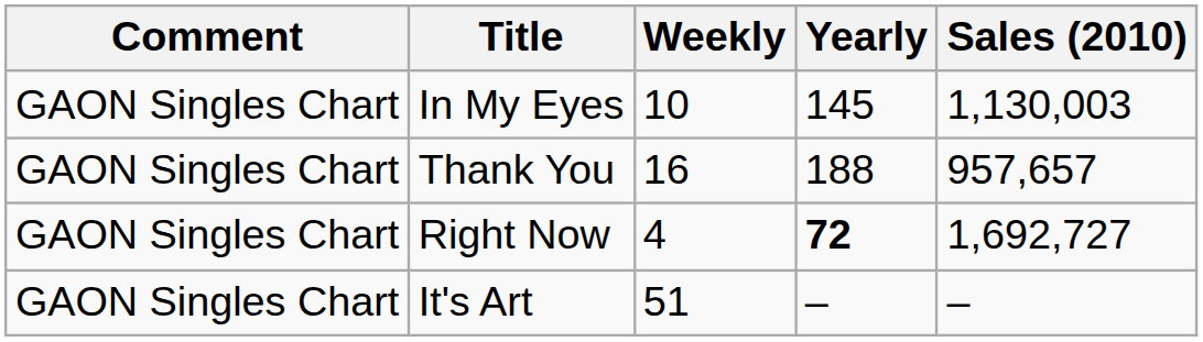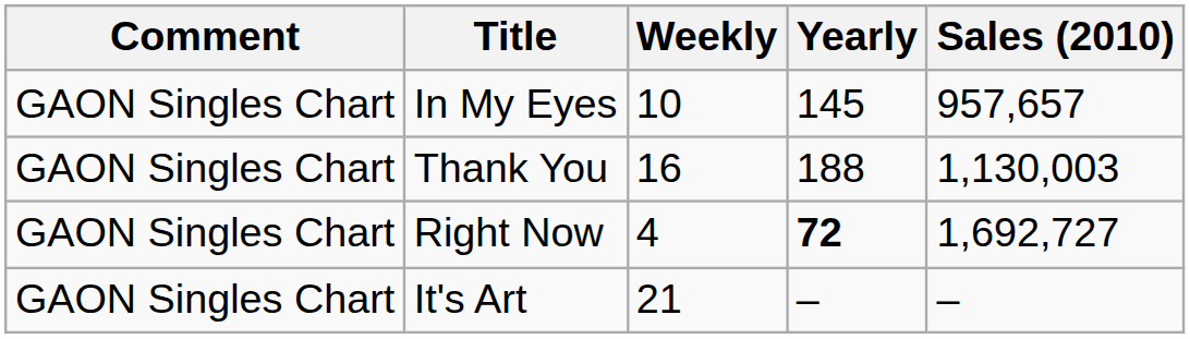In My Eyes | Sales (2010): 1,130,003 -> 957,657
Thank You | Sales (2010): 957,657 -> 1,130,003
It's Art | Weekly: 51 -> 21
